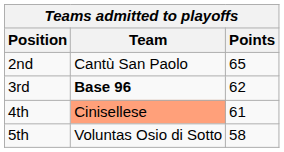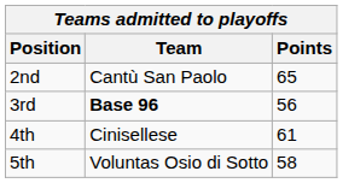3rd | Points: 62 -> 56
4th | Team: lightsalmon background -> no background
